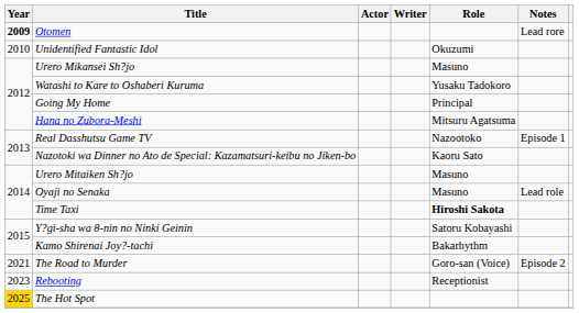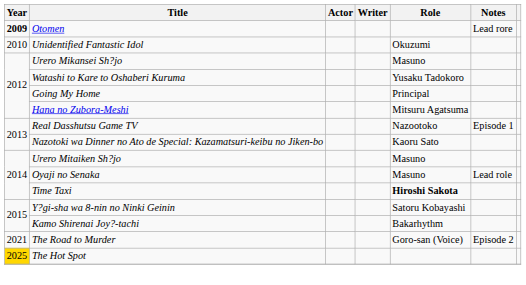- row: 2023 | Rebooting | Receptionist
